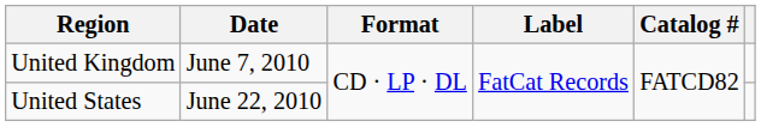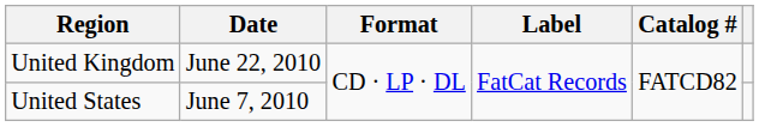United Kingdom | Date: June 7, 2010 -> June 22, 2010
United States | Date: June 22, 2010 -> June 7, 2010
